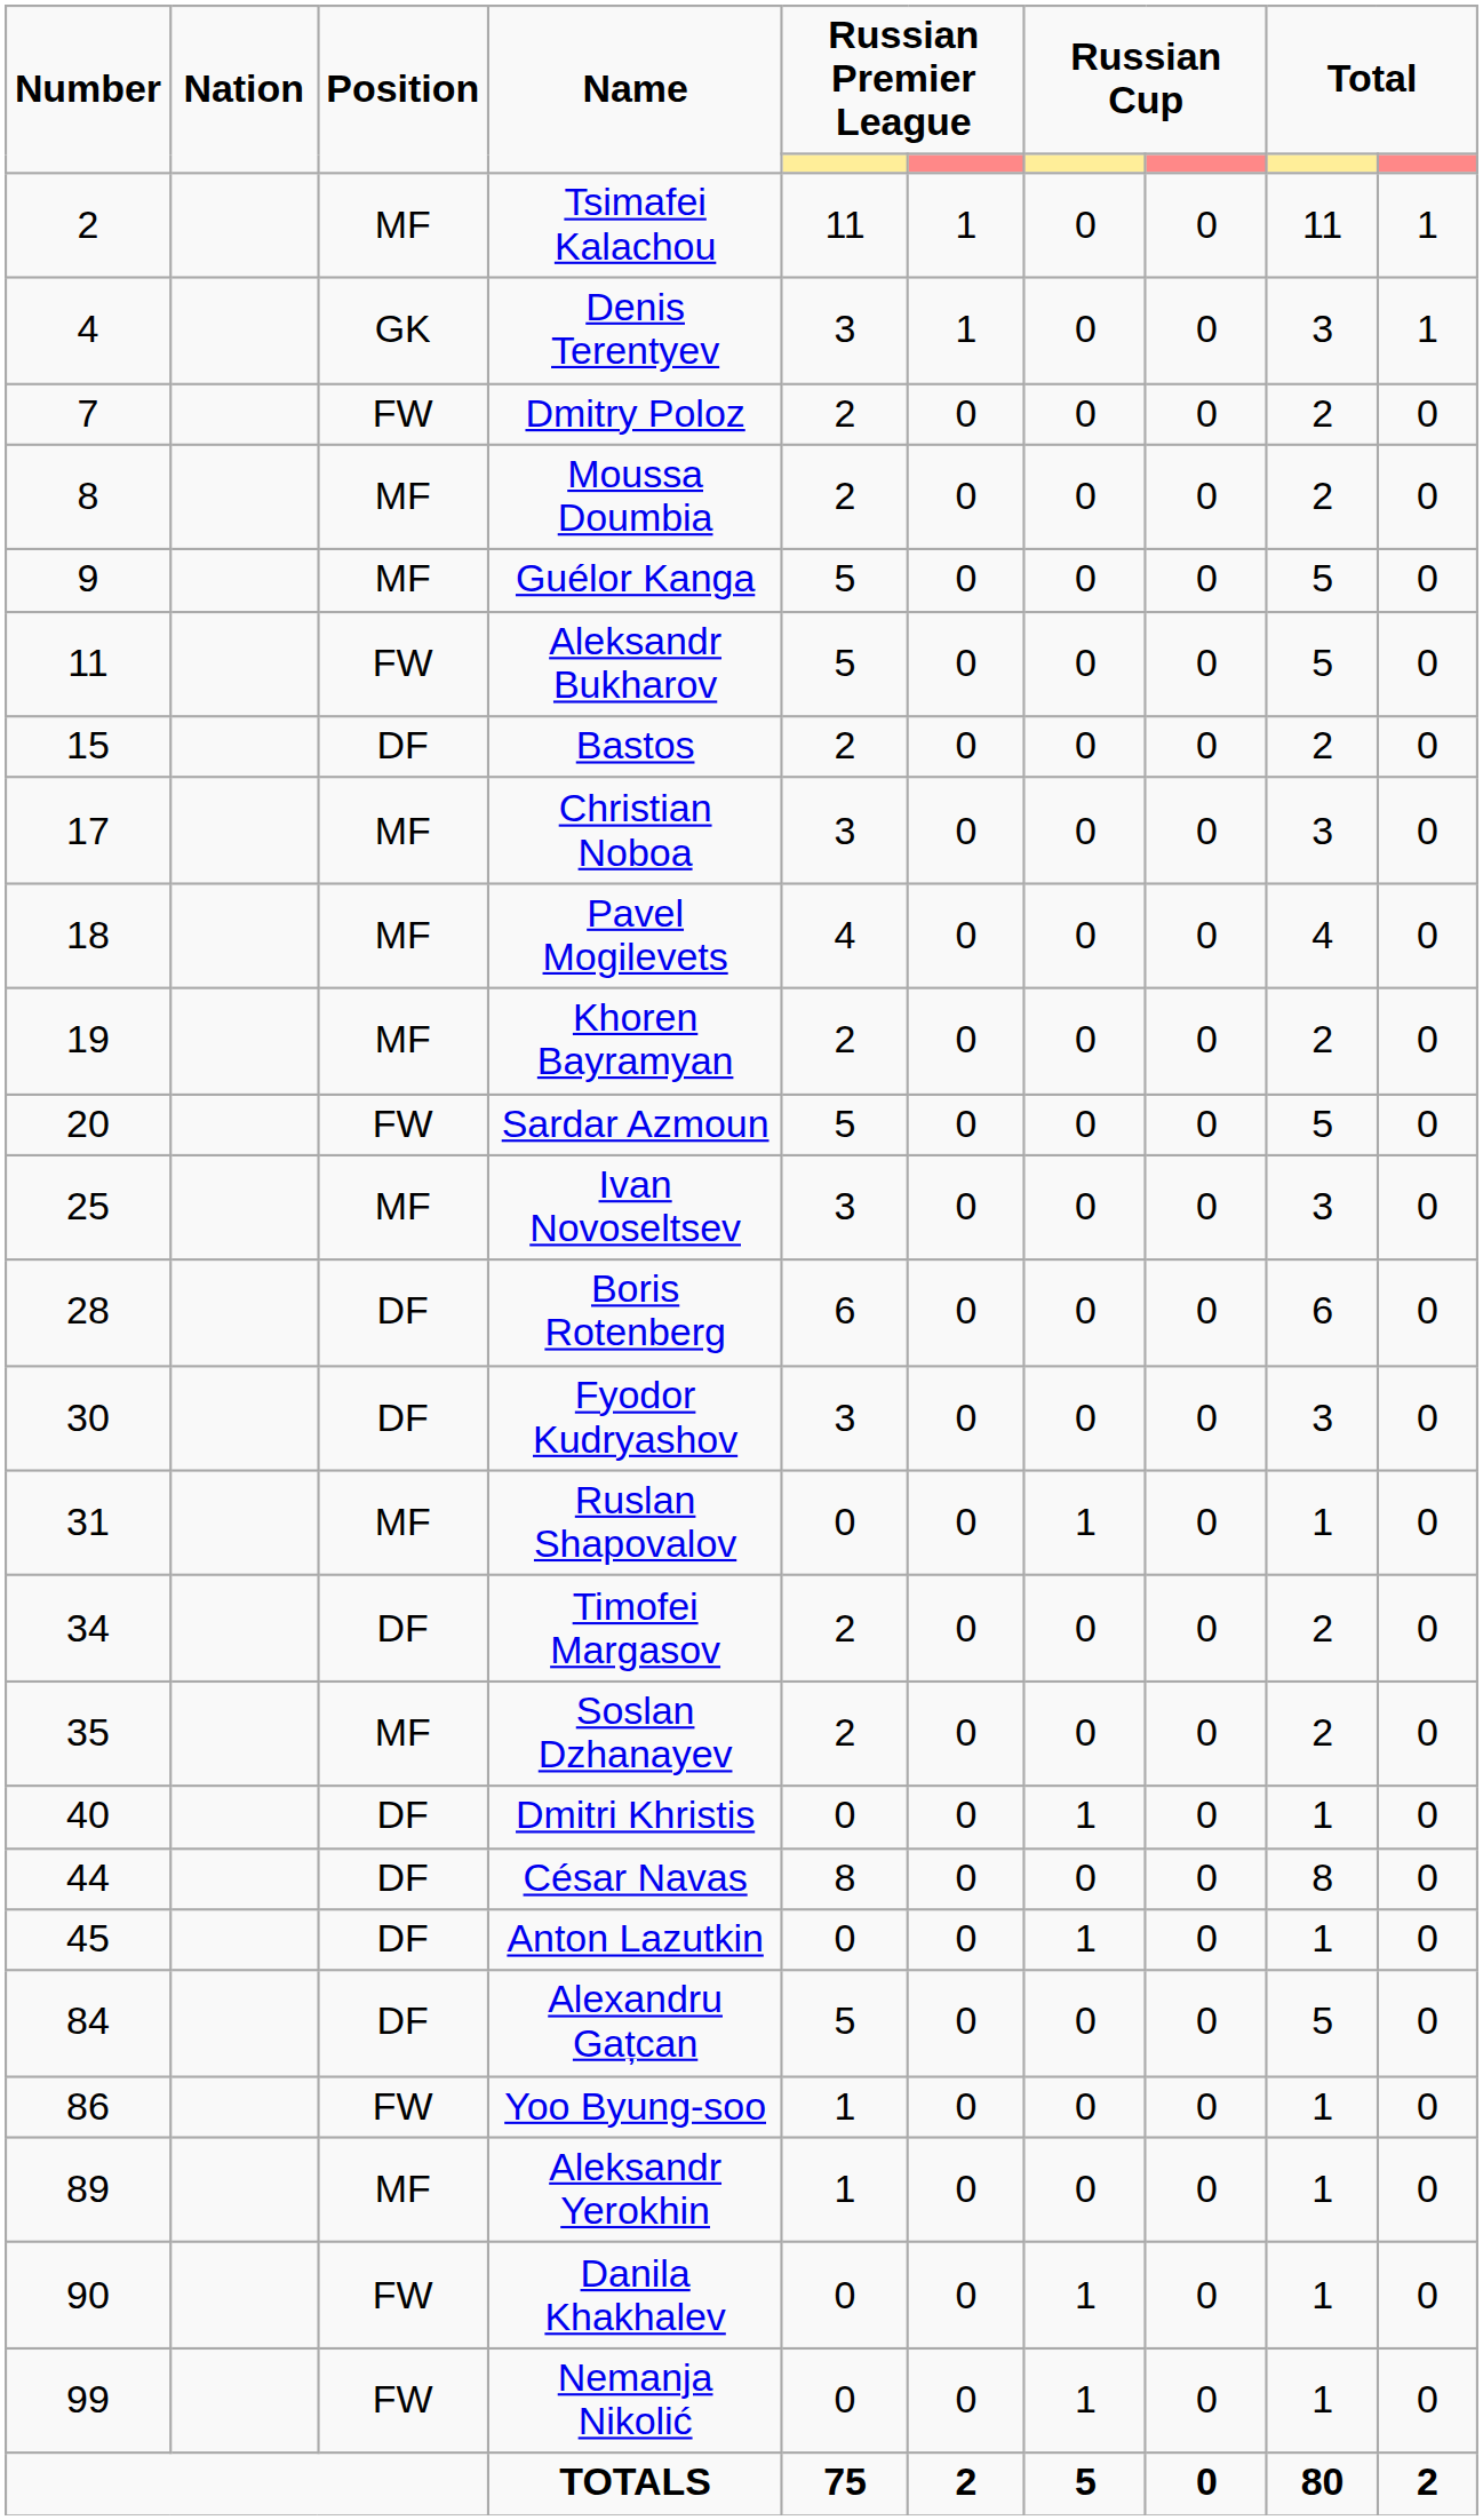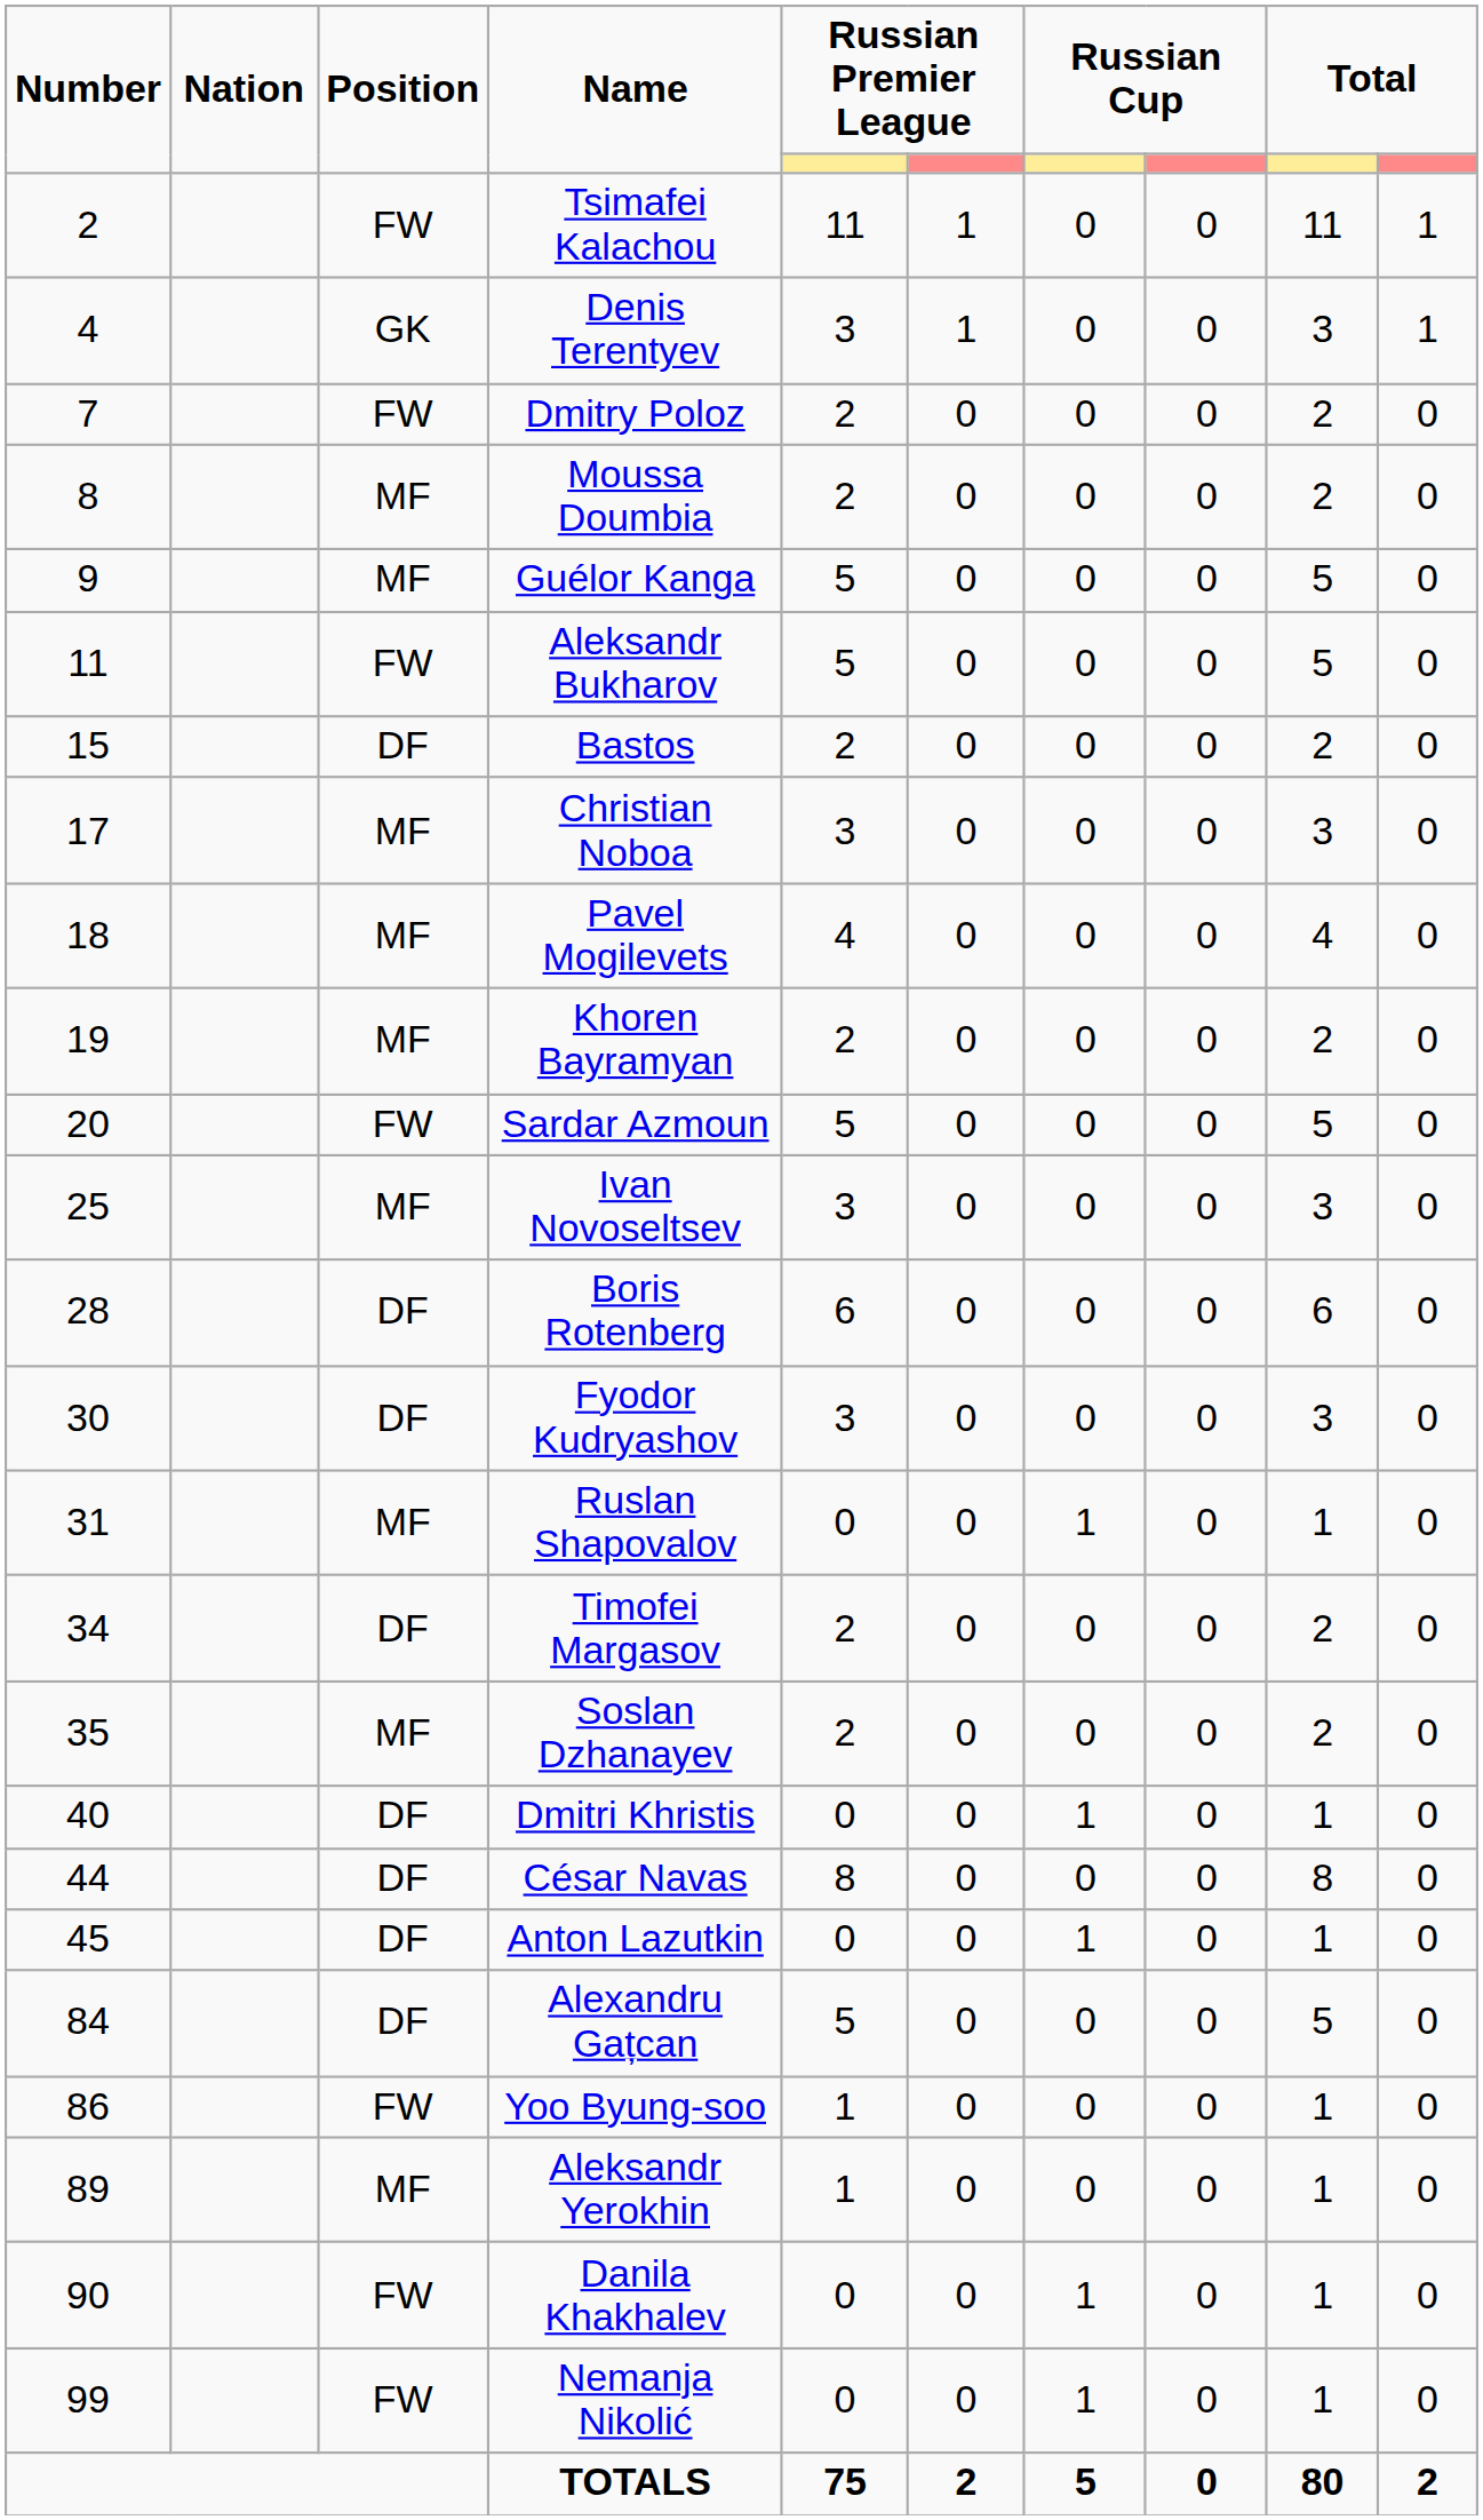Tsimafei Kalachou | Position: MF -> FW
